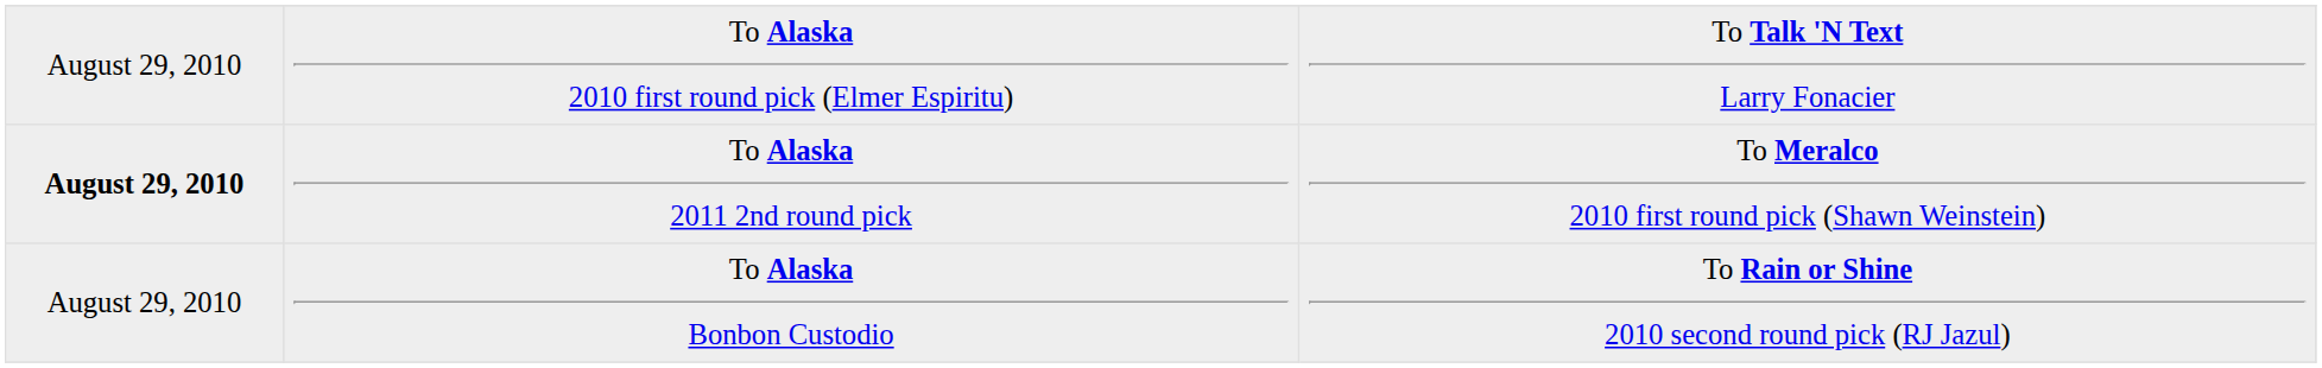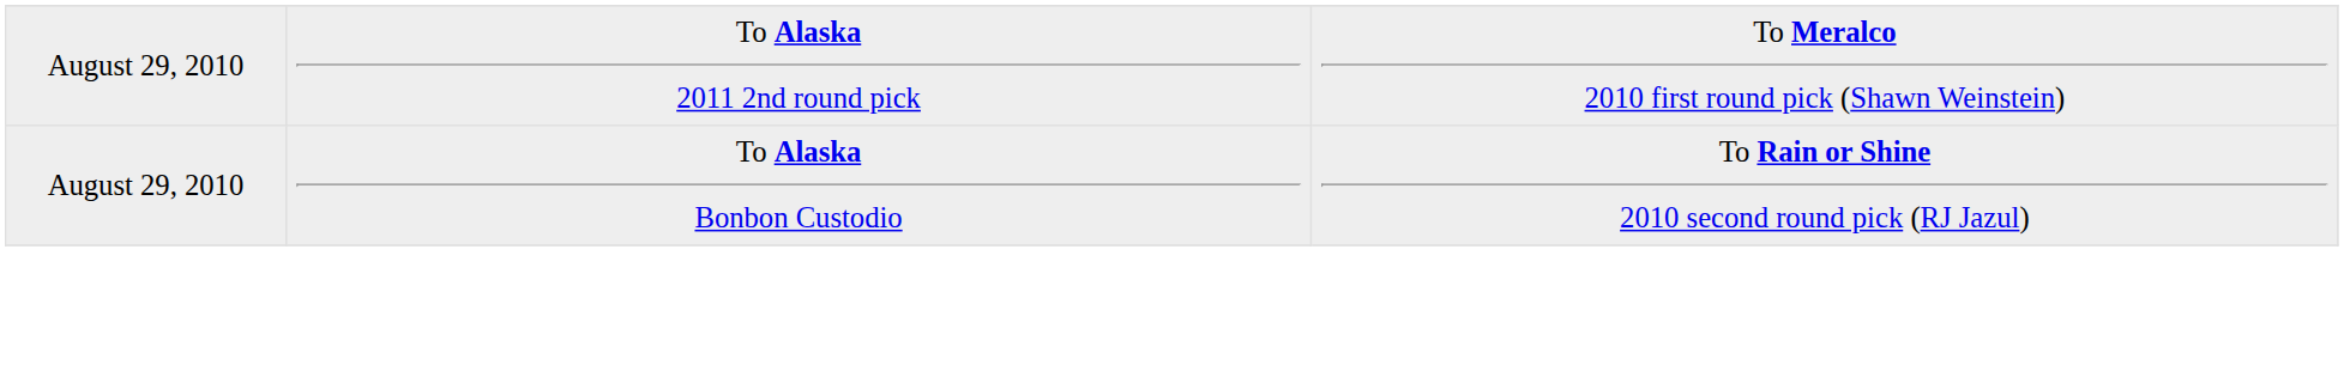- row: August 29, 2010 | To Alaska 2010 first round pick (Elmer Espiritu) | To Talk 'N Text Larry Fonacier
To Alaska 2011 2nd round pick | column 1: bold -> normal
